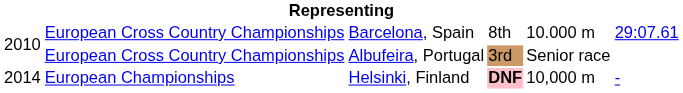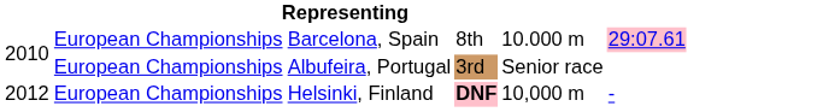Barcelona, Spain | column 2: European Cross Country Championships -> European Championships
Barcelona, Spain | column 6: no background -> pink background
Albufeira, Portugal | column 2: European Cross Country Championships -> European Championships
Helsinki, Finland | column 1: 2014 -> 2012
